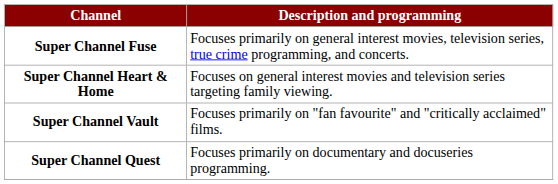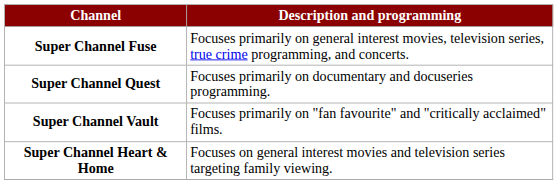rows swapped: Super Channel Heart & Home <-> Super Channel Quest
